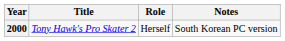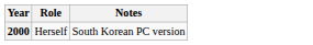- column: Title | Tony Hawk's Pro Skater 2
